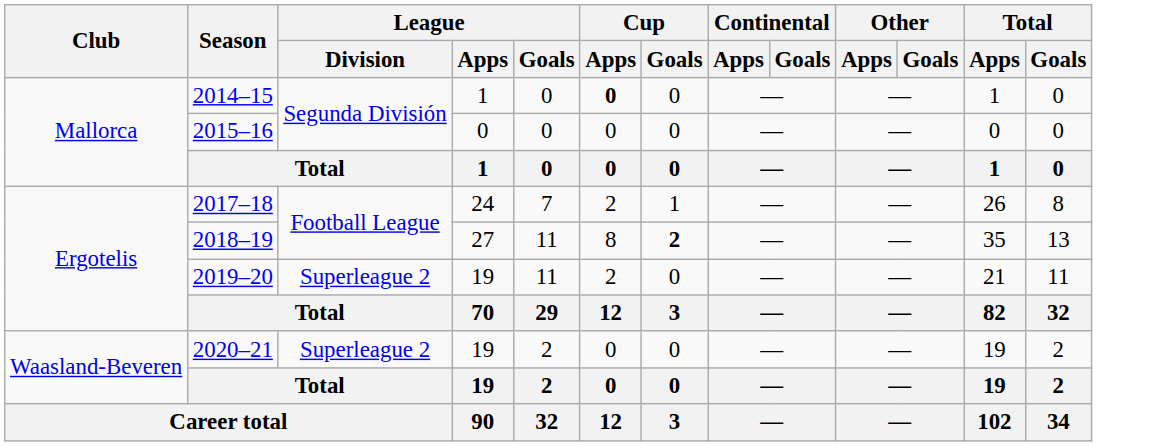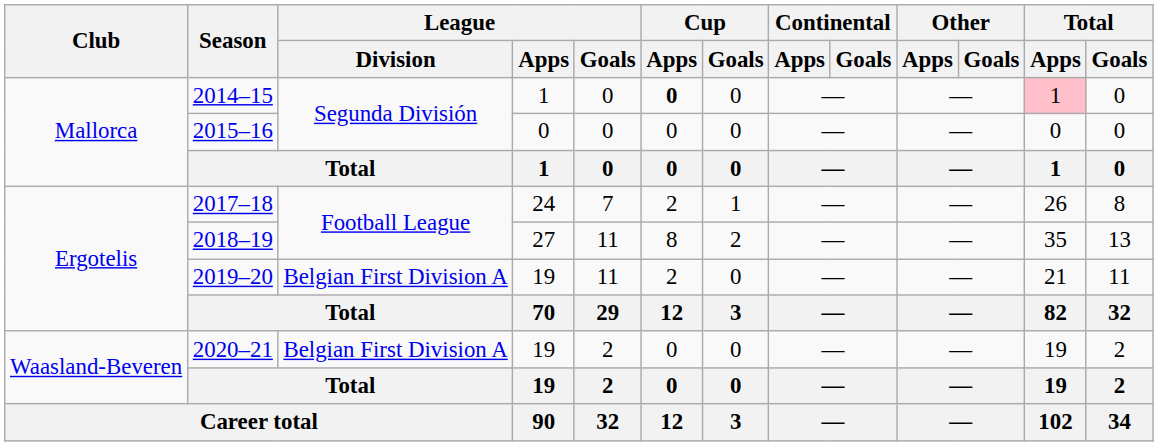2014–15 | Total / Apps: no background -> pink background
2018–19 | Cup / Goals: bold -> normal
2019–20 | League / Division: Superleague 2 -> Belgian First Division A
2020–21 | League / Division: Superleague 2 -> Belgian First Division A
